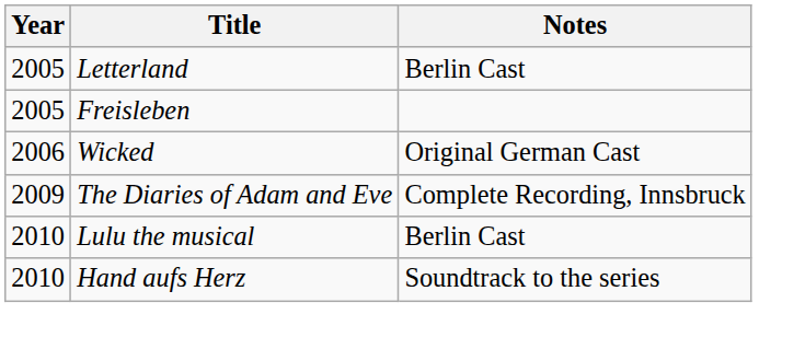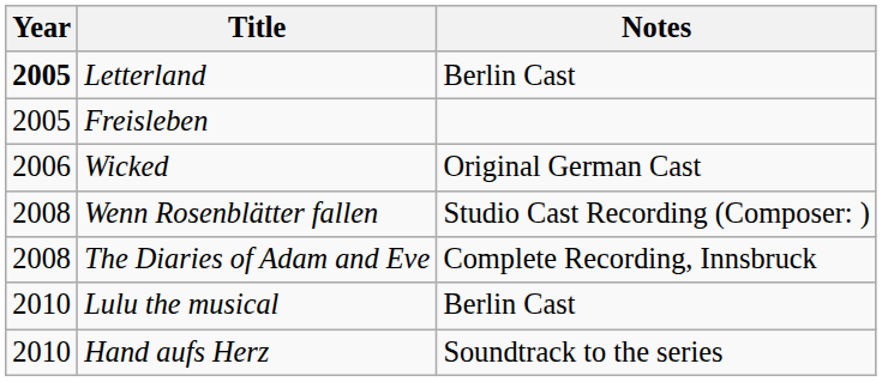Letterland | Year: normal -> bold
+ row: 2008 | Wenn Rosenblätter fallen | Studio Cast Recording (Composer: )
The Diaries of Adam and Eve | Year: 2009 -> 2008
